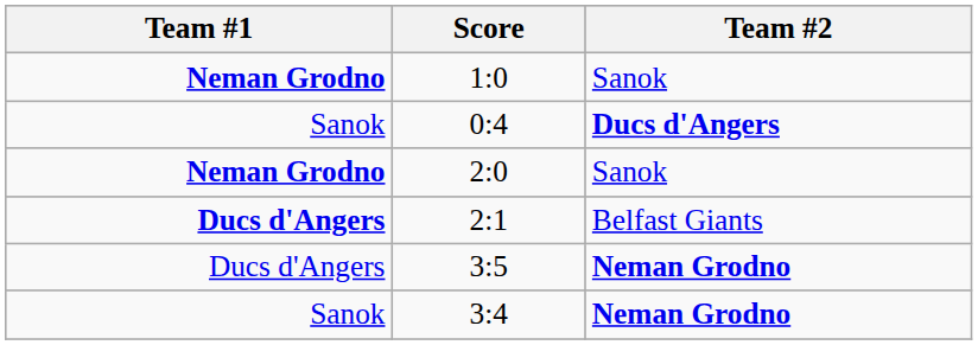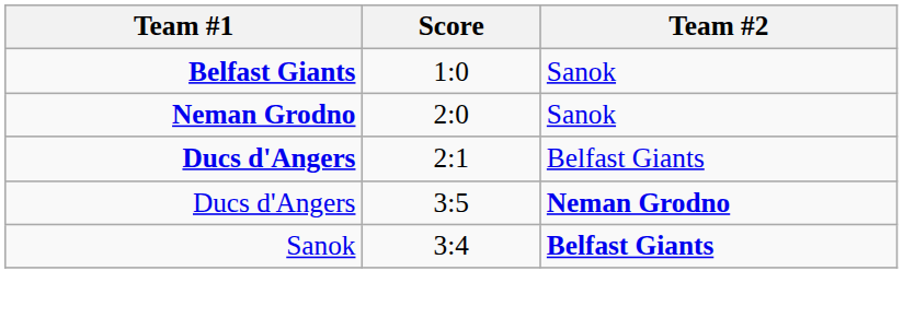1:0 | Team #1: Neman Grodno -> Belfast Giants
- row: Sanok | 0:4 | Ducs d'Angers
3:4 | Team #2: Neman Grodno -> Belfast Giants
